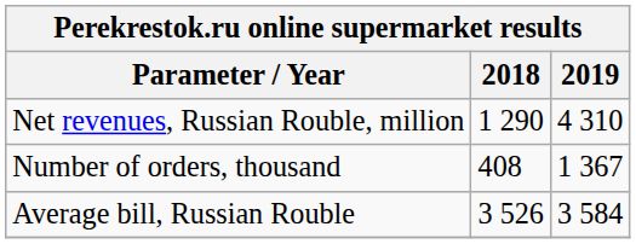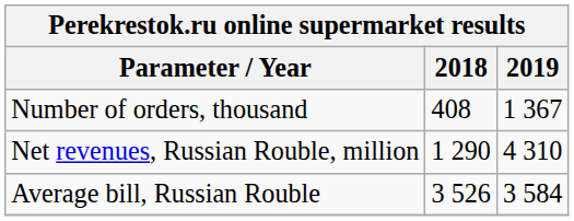rows swapped: Net revenues, Russian Rouble, million <-> Number of orders, thousand
